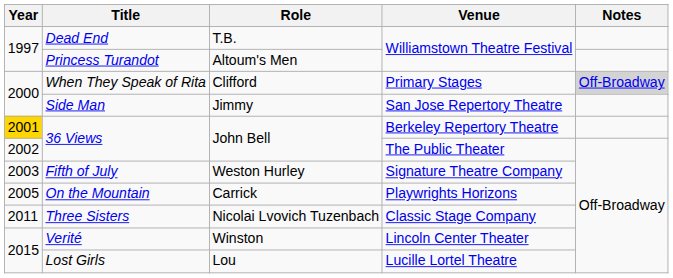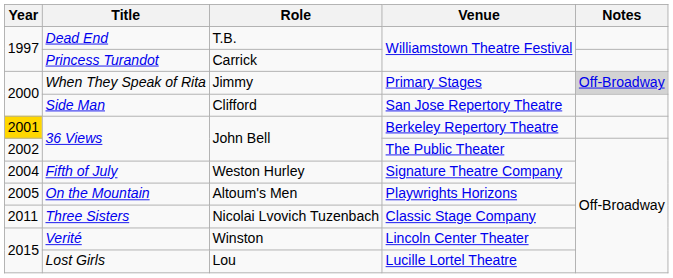Princess Turandot | Role: Altoum's Men -> Carrick
When They Speak of Rita | Role: Clifford -> Jimmy
Side Man | Role: Jimmy -> Clifford
Fifth of July | Year: 2003 -> 2004
On the Mountain | Role: Carrick -> Altoum's Men
